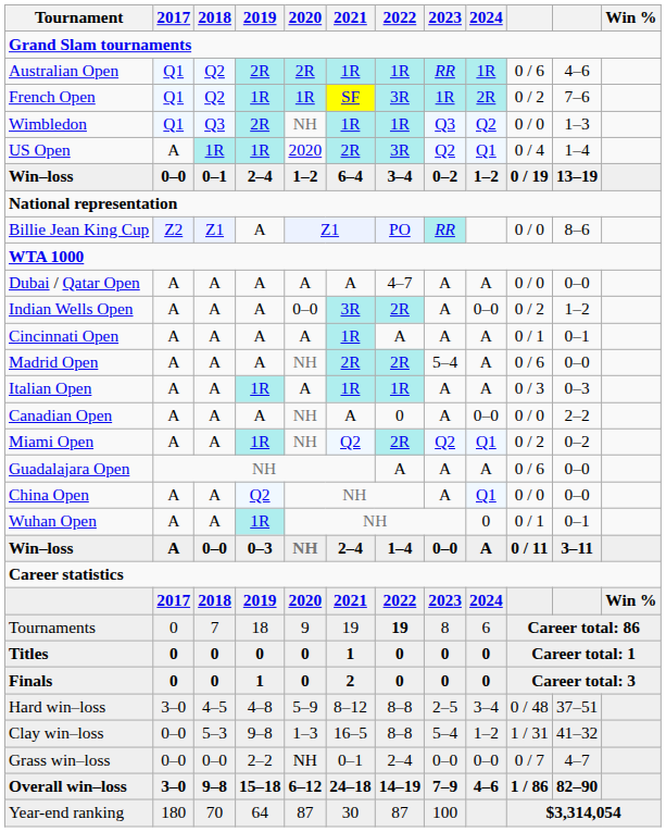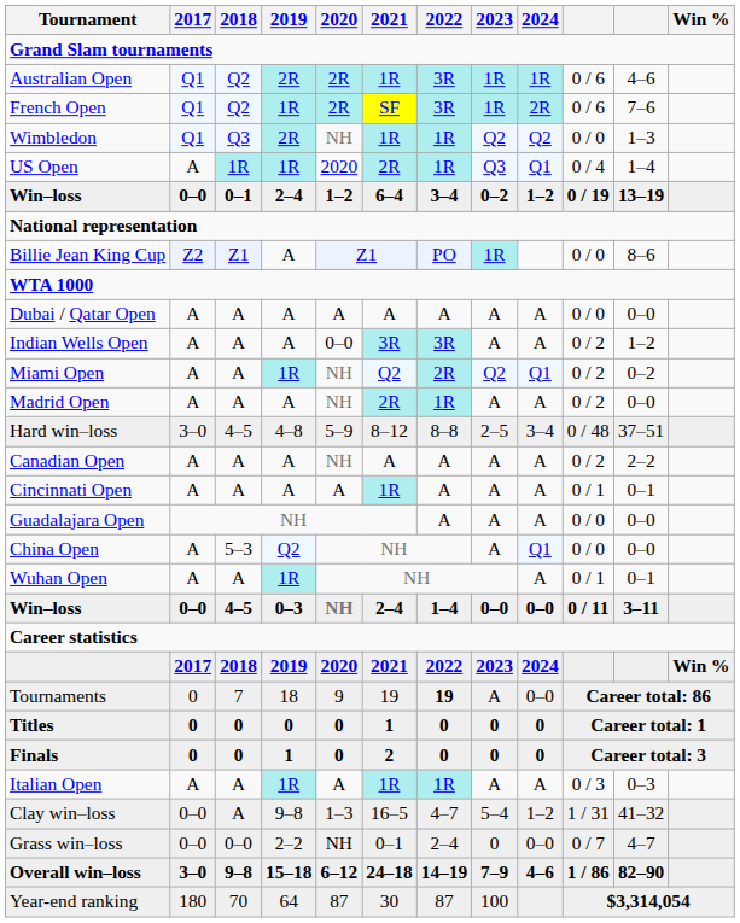Australian Open | 2022: 1R -> 3R
Australian Open | 2023: RR -> 1R
French Open | 2020: 1R -> 2R
French Open | column 10: 0 / 2 -> 0 / 6
Wimbledon | 2023: Q3 -> Q2
US Open | 2022: 3R -> 1R
US Open | 2023: Q2 -> Q3
Billie Jean King Cup | 2023: RR -> 1R
Dubai / Qatar Open | 2022: 4–7 -> A
Indian Wells Open | 2022: 2R -> 3R
Indian Wells Open | 2024: 0–0 -> A
rows swapped: Miami Open <-> Cincinnati Open
Madrid Open | 2022: 2R -> 1R
Madrid Open | 2023: 5–4 -> A
Madrid Open | column 10: 0 / 6 -> 0 / 2
rows swapped: Italian Open <-> Hard win–loss
Canadian Open | 2022: 0 -> A
Canadian Open | 2024: 0–0 -> A
Canadian Open | column 10: 0 / 0 -> 0 / 2
Guadalajara Open | column 10: 0 / 6 -> 0 / 0
China Open | 2018: A -> 5–3
Wuhan Open | 2024: 0 -> A
Win–loss / 0–3 | 2017: A -> 0–0
Win–loss / 0–3 | 2018: 0–0 -> 4–5
Win–loss / 0–3 | 2024: A -> 0–0
Tournaments | 2023: 8 -> A
Tournaments | 2024: 6 -> 0–0
Clay win–loss | 2018: 5–3 -> A
Clay win–loss | 2022: 8–8 -> 4–7
Grass win–loss | 2023: 0–0 -> 0
